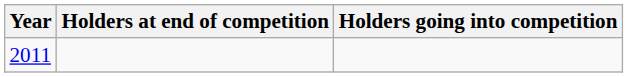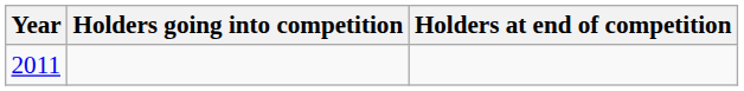columns swapped: Holders going into competition <-> Holders at end of competition
